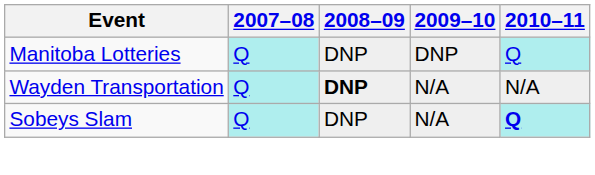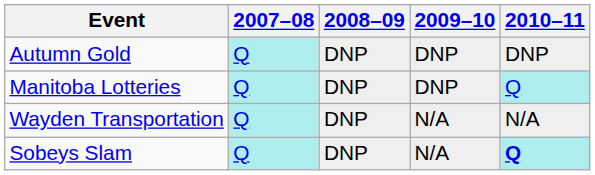+ row: Autumn Gold | Q | DNP | DNP | DNP
Wayden Transportation | 2008–09: bold -> normal
